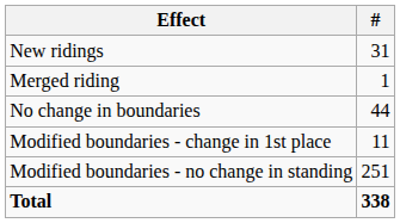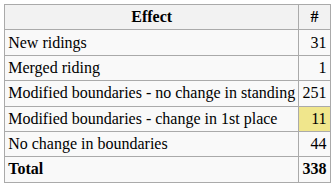rows swapped: No change in boundaries <-> Modified boundaries - no change in standing
Modified boundaries - change in 1st place | #: no background -> khaki background
